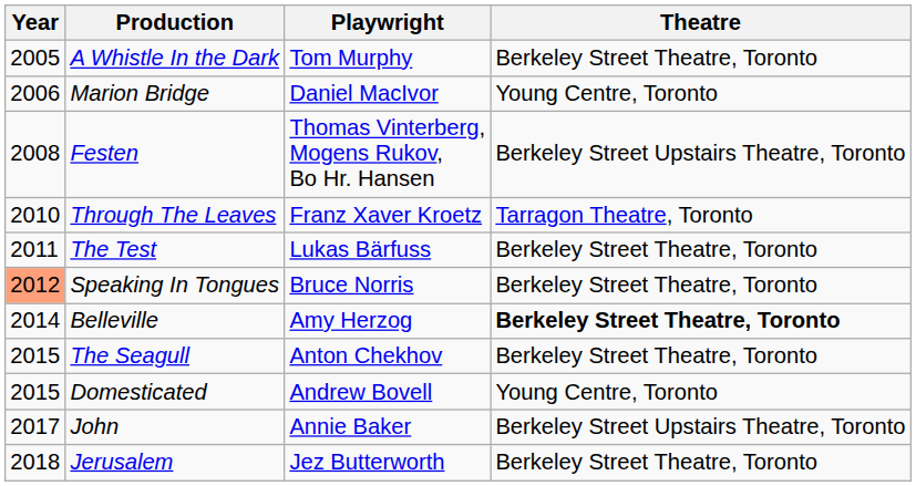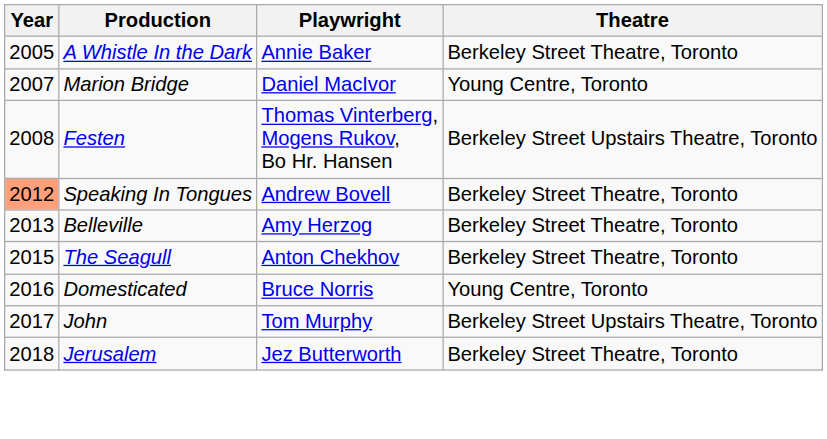A Whistle In the Dark | Playwright: Tom Murphy -> Annie Baker
Marion Bridge | Year: 2006 -> 2007
- row: 2010 | Through The Leaves | Franz Xaver Kroetz | Tarragon Theatre, Toronto
- row: 2011 | The Test | Lukas Bärfuss | Berkeley Street Theatre, Toronto
Speaking In Tongues | Playwright: Bruce Norris -> Andrew Bovell
Belleville | Year: 2014 -> 2013
Belleville | Theatre: bold -> normal
Domesticated | Year: 2015 -> 2016
Domesticated | Playwright: Andrew Bovell -> Bruce Norris
John | Playwright: Annie Baker -> Tom Murphy
